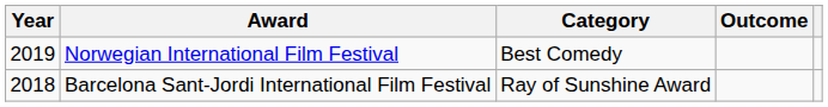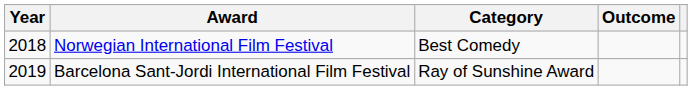Norwegian International Film Festival | Year: 2019 -> 2018
Barcelona Sant-Jordi International Film Festival | Year: 2018 -> 2019
